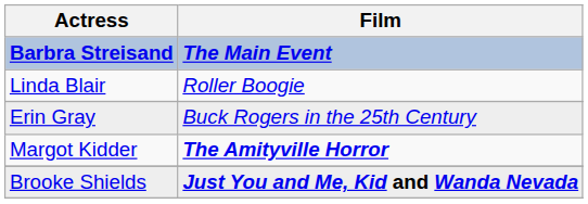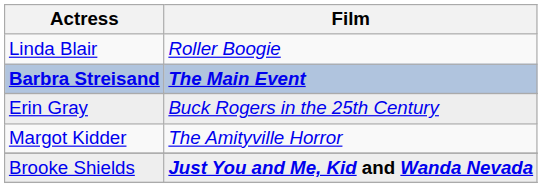rows swapped: Barbra Streisand <-> Linda Blair
Margot Kidder | Film: bold -> normal
